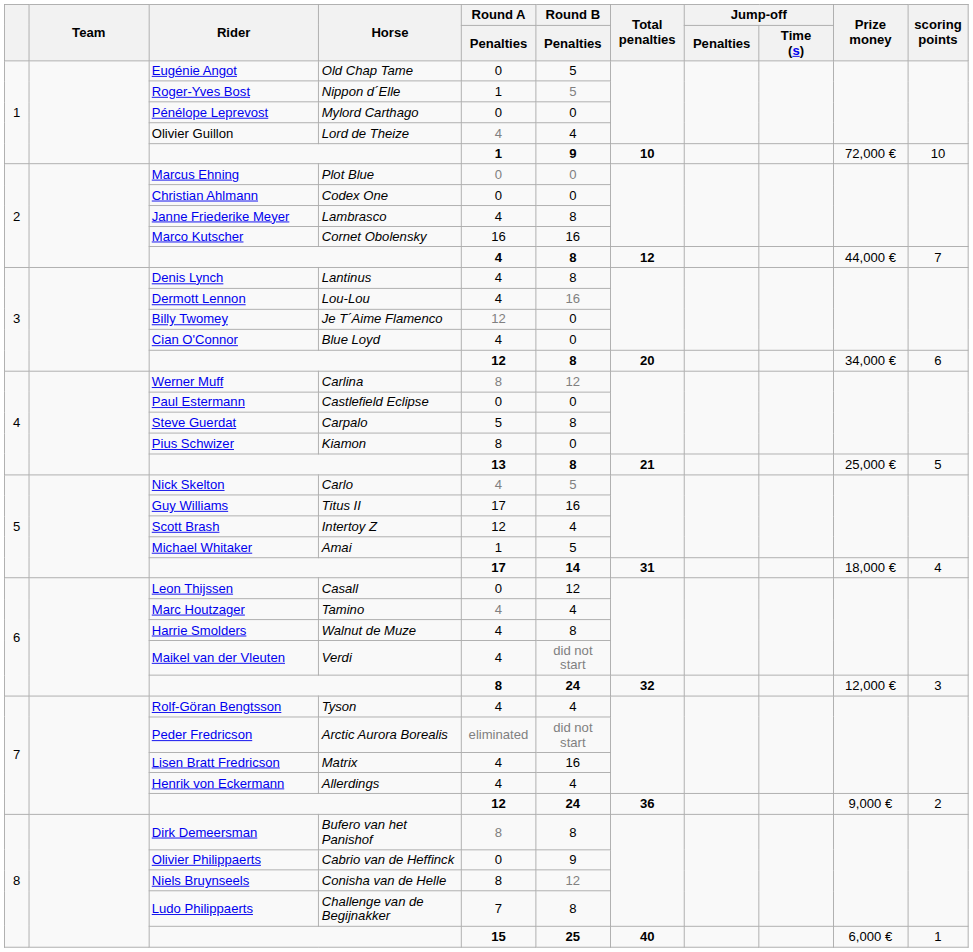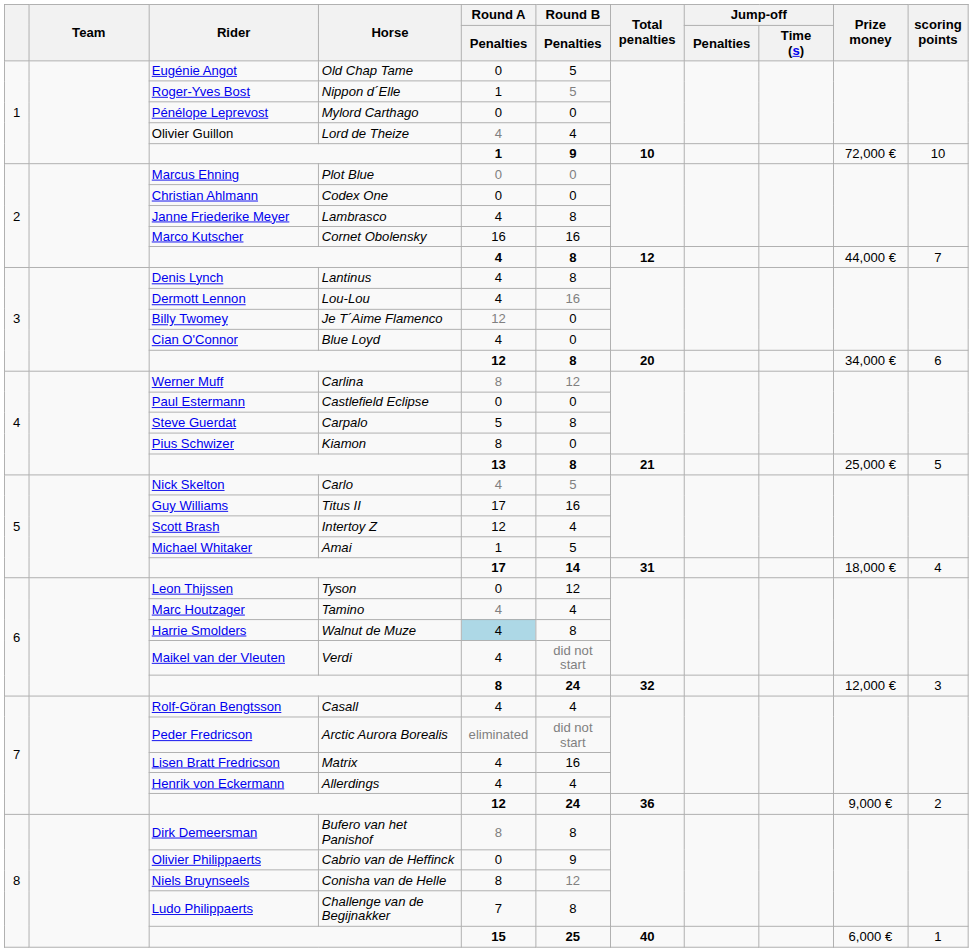Leon Thijssen | Horse: Casall -> Tyson
Harrie Smolders | Round A / Penalties: no background -> lightblue background
Rolf-Göran Bengtsson | Horse: Tyson -> Casall
